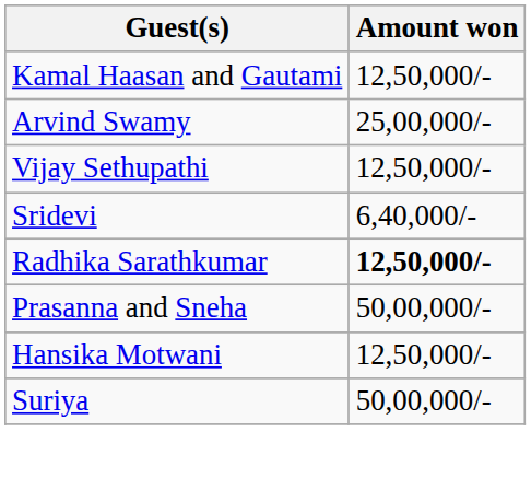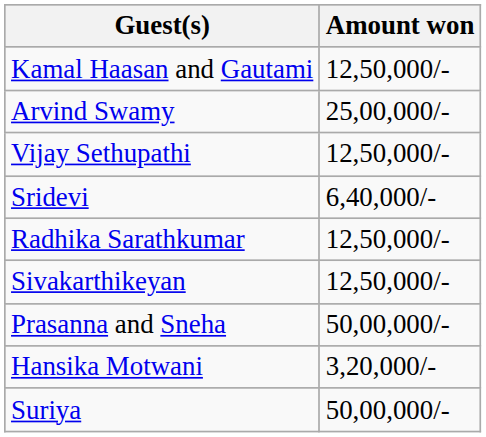Radhika Sarathkumar | Amount won: bold -> normal
+ row: Sivakarthikeyan | 12,50,000/-
Hansika Motwani | Amount won: 12,50,000/- -> 3,20,000/-
